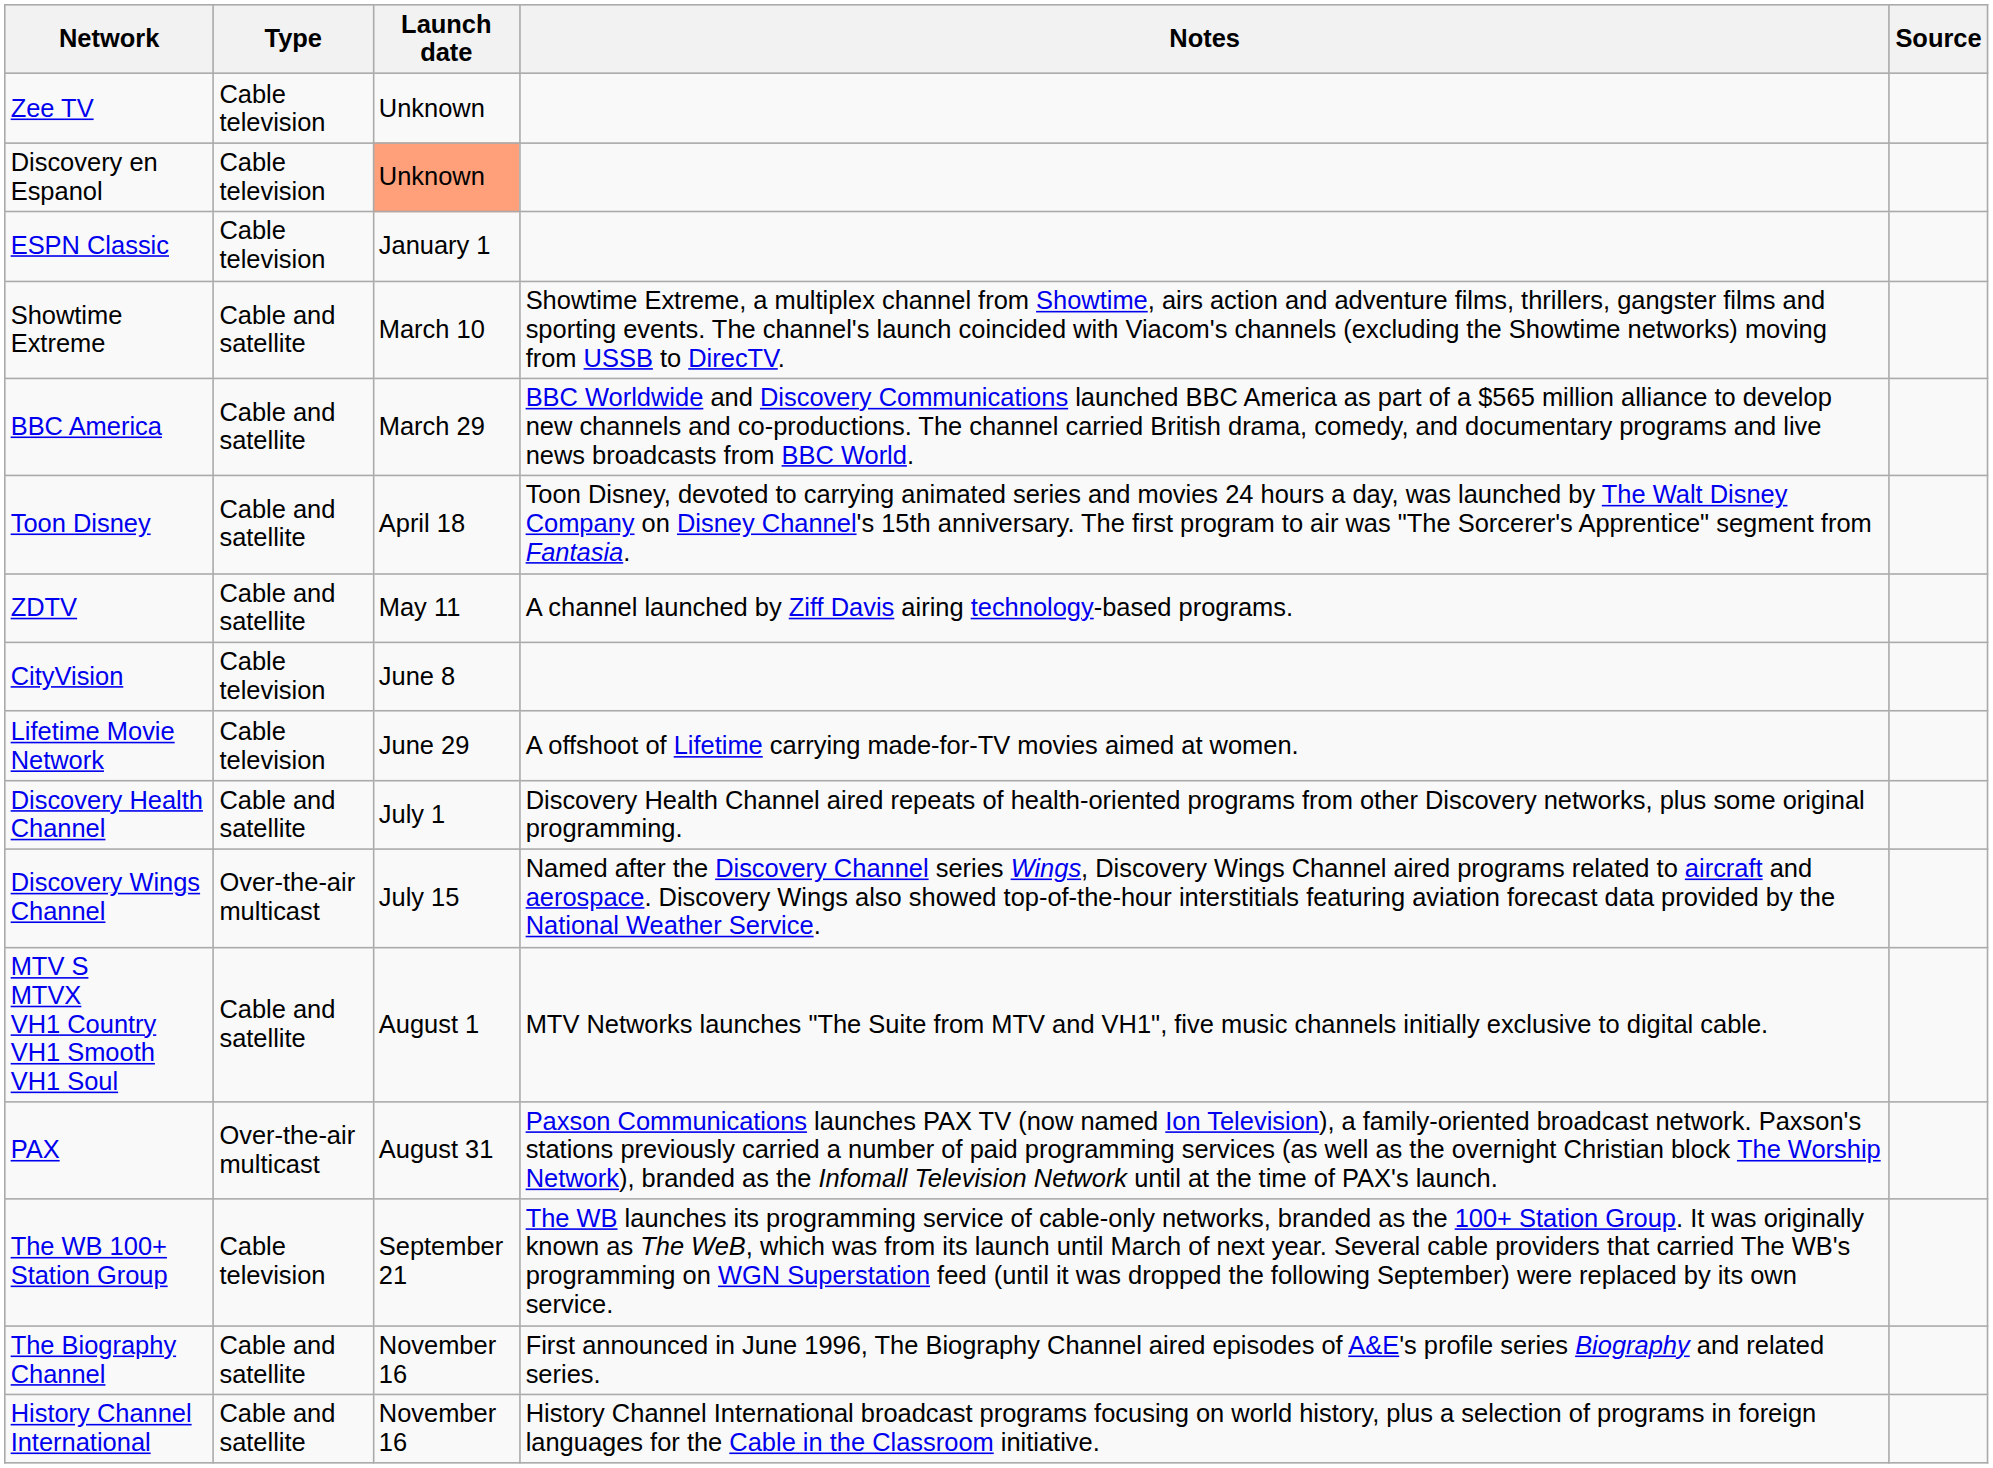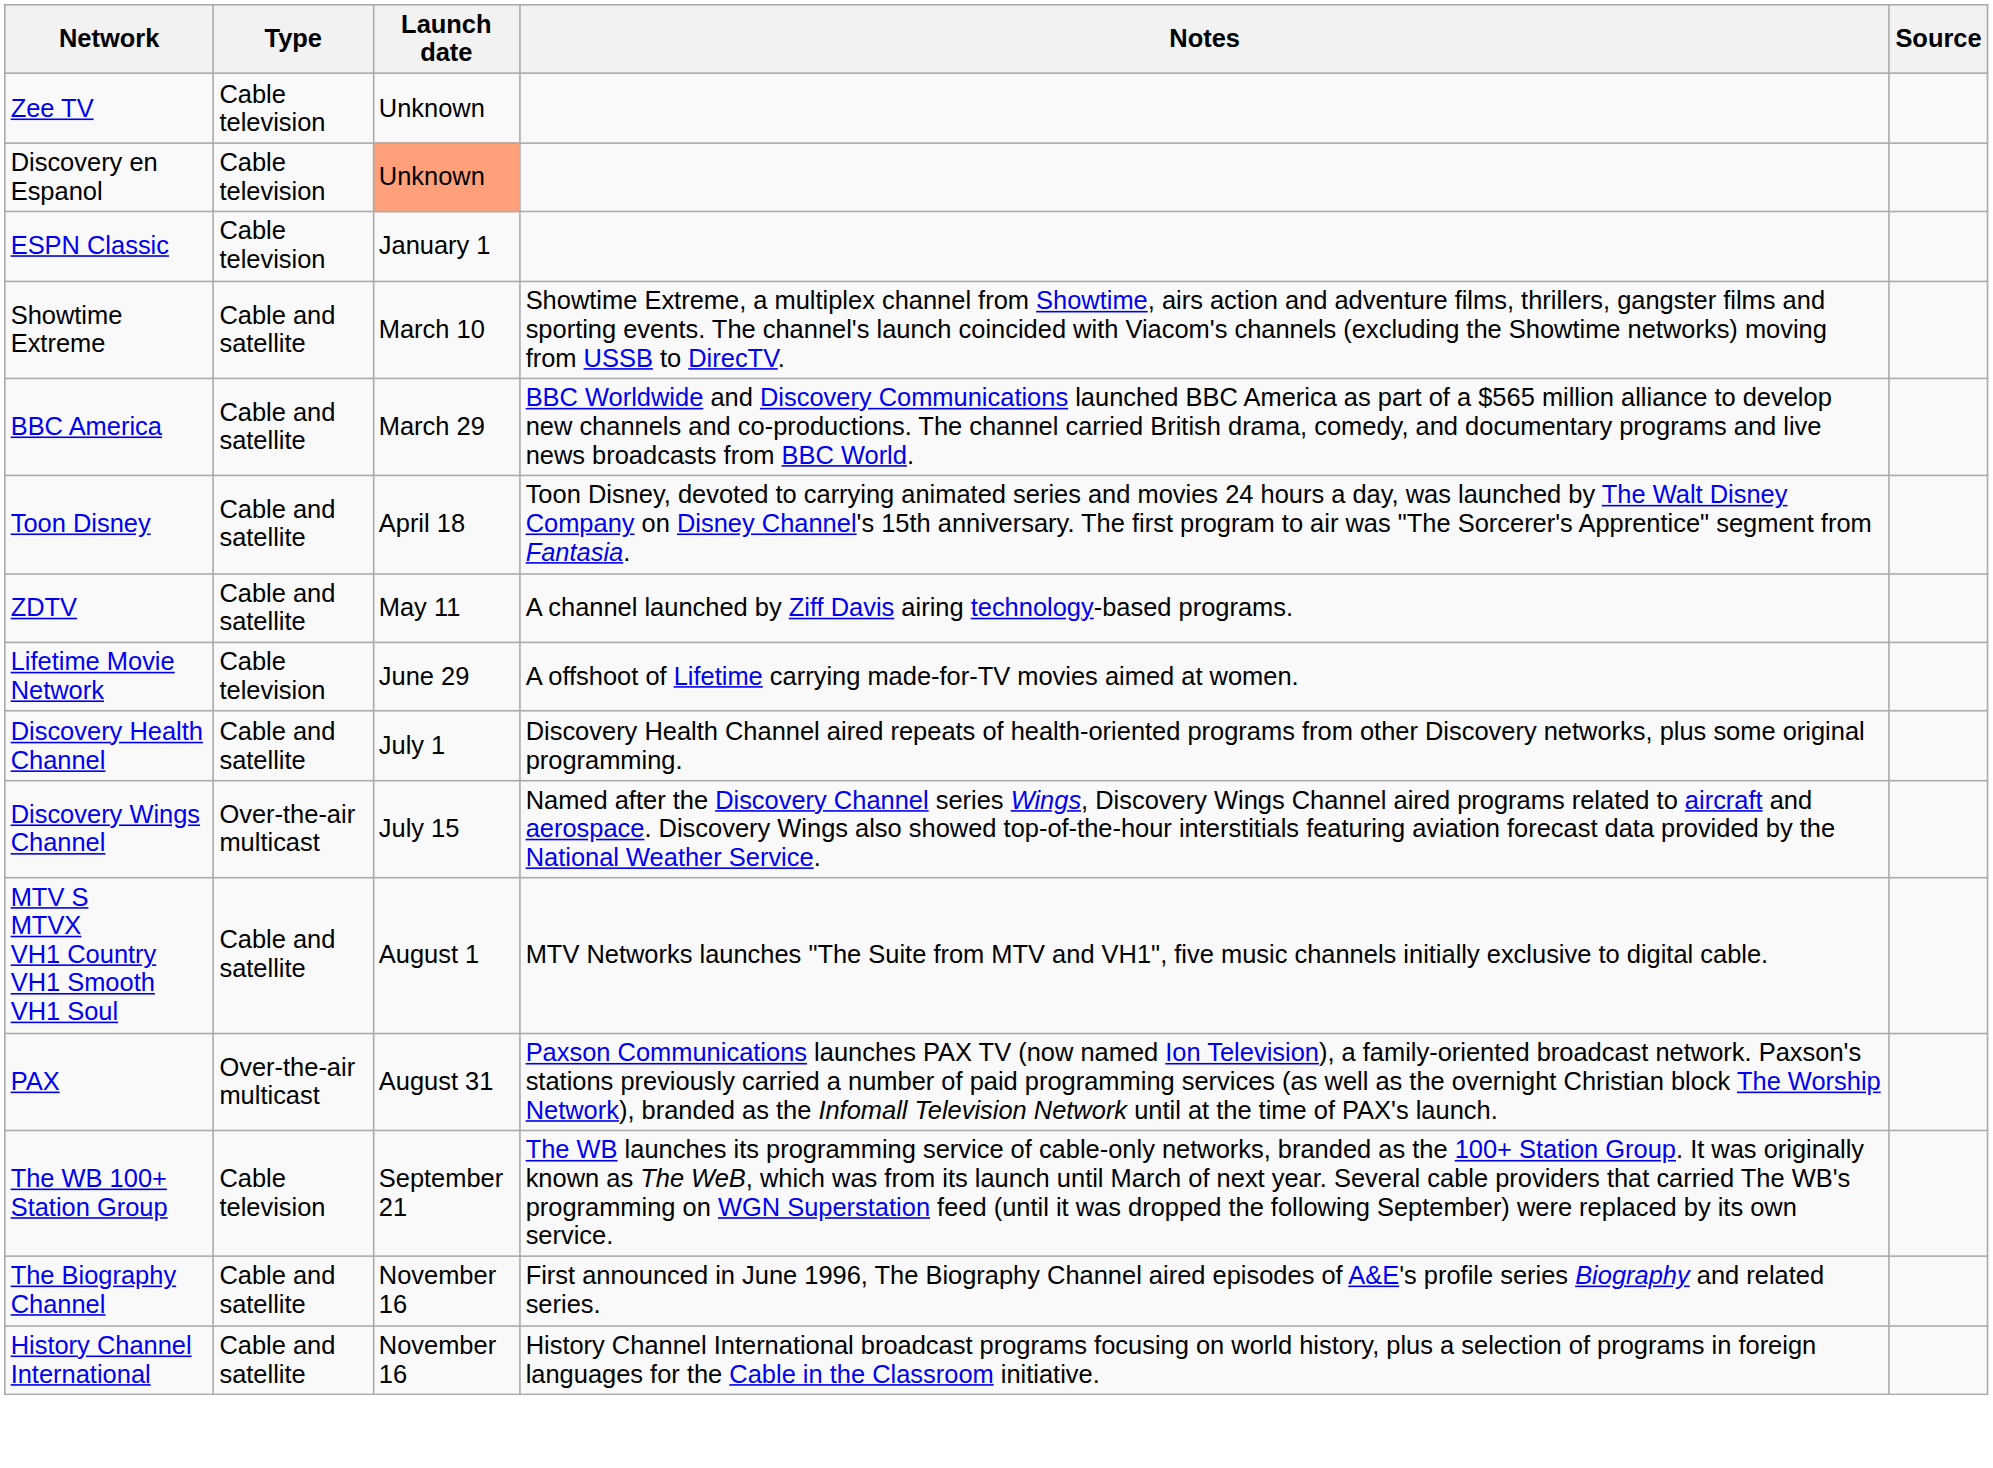- row: CityVision | Cable television | June 8
